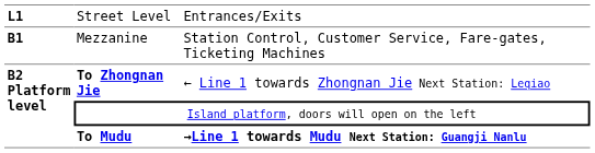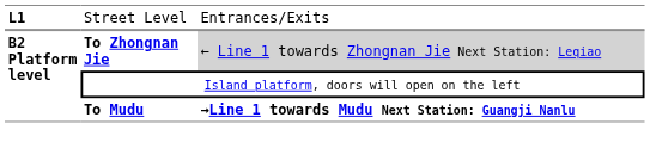- row: B1 | Mezzanine | Station Control, Customer Service, Fare-gates, Ticketing Machines
To Zhongnan Jie | column 3: no background -> lightgrey background
